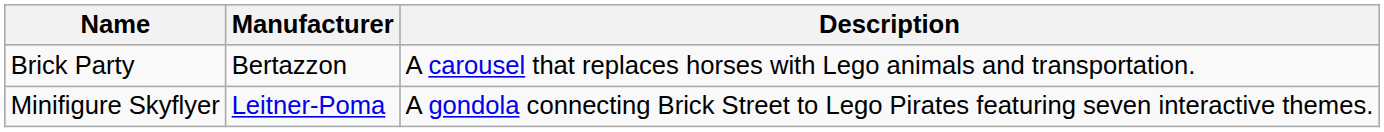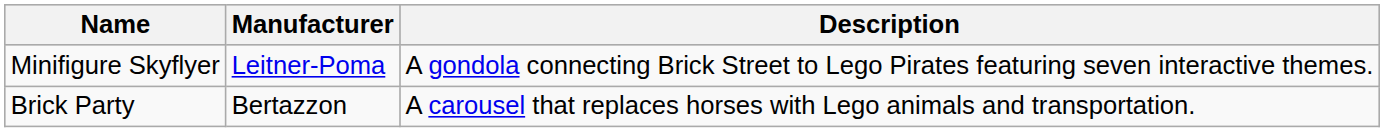rows swapped: Brick Party <-> Minifigure Skyflyer
